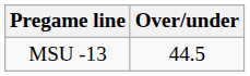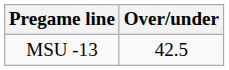MSU -13 | Over/under: 44.5 -> 42.5
